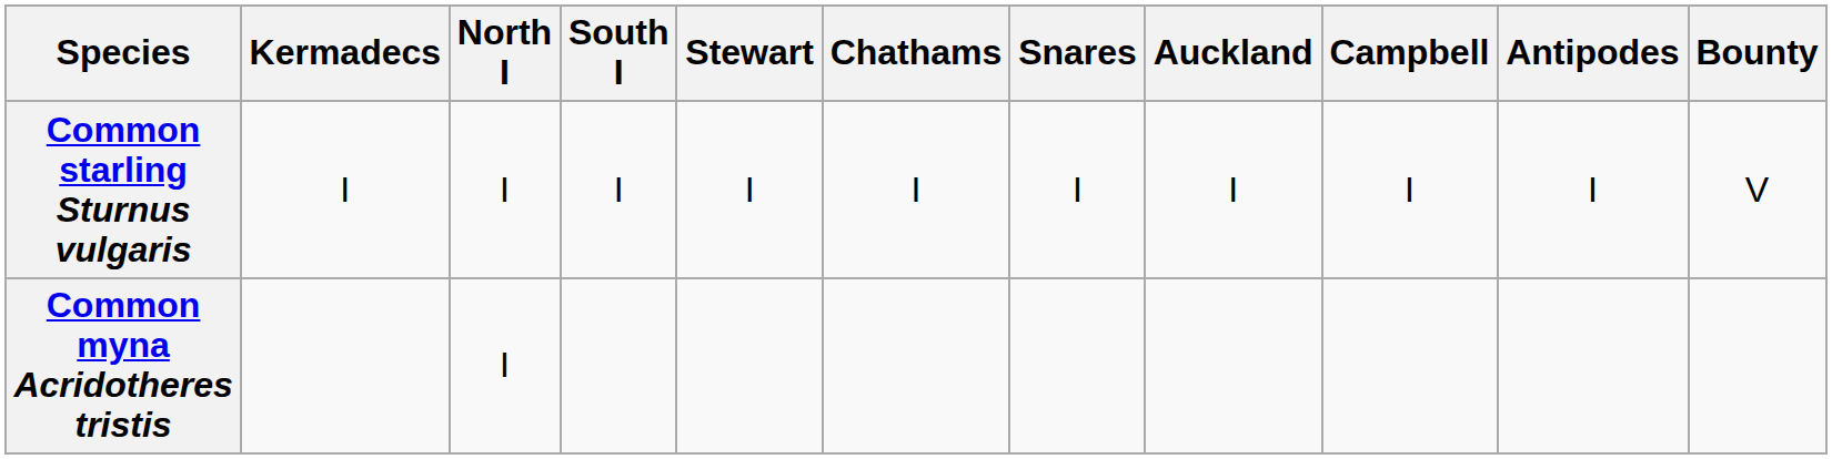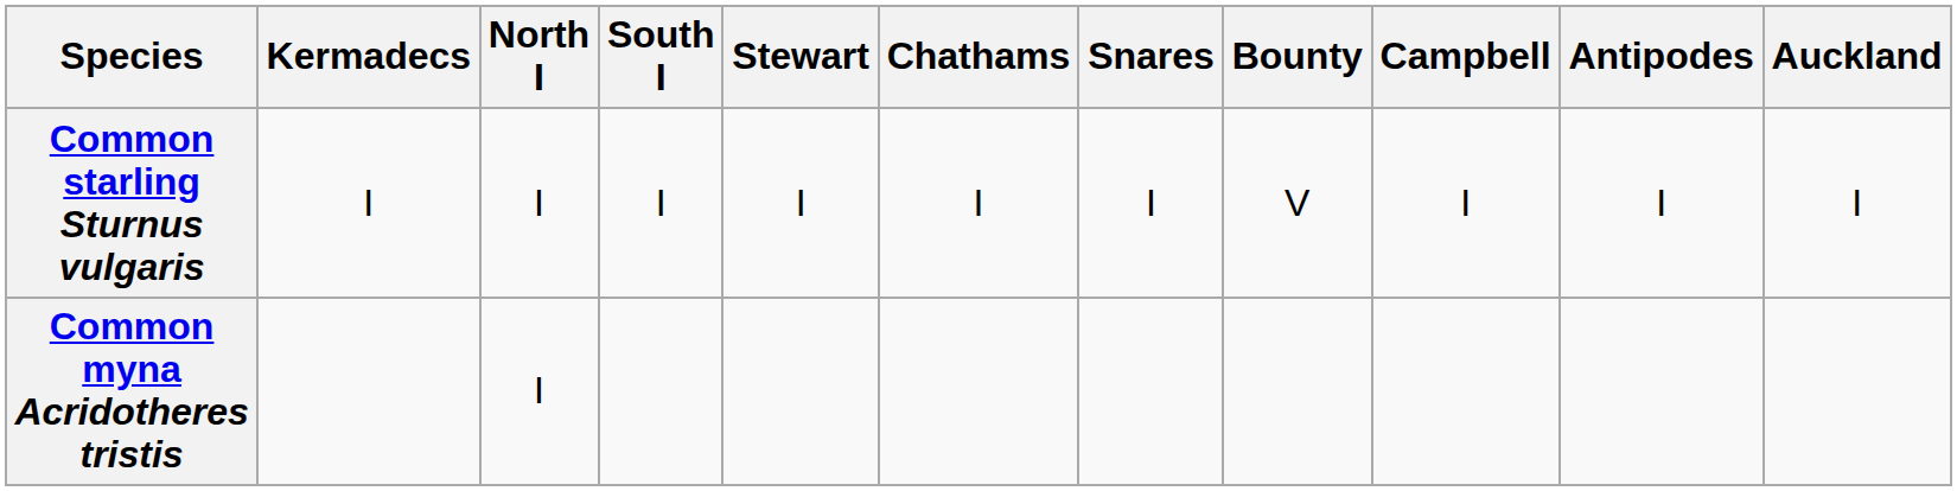columns swapped: Auckland <-> Bounty
